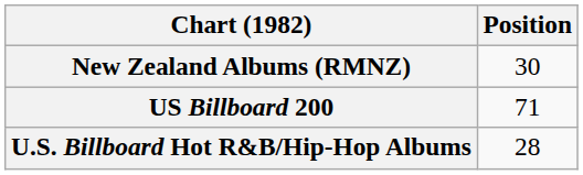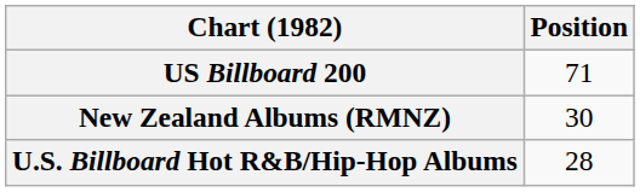rows swapped: New Zealand Albums (RMNZ) <-> US Billboard 200
